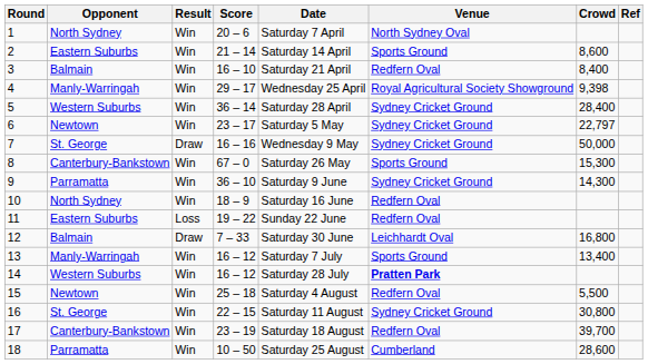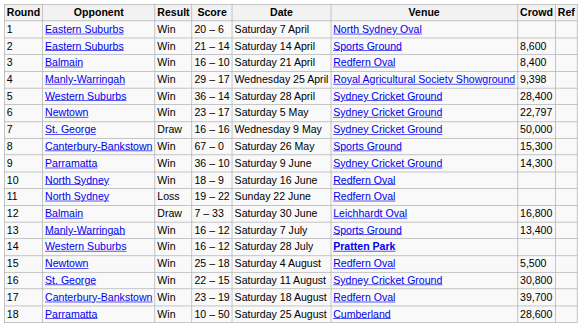1 | Opponent: North Sydney -> Eastern Suburbs
11 | Opponent: Eastern Suburbs -> North Sydney
